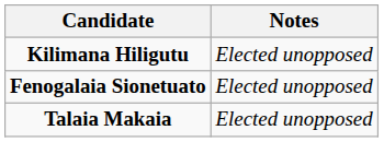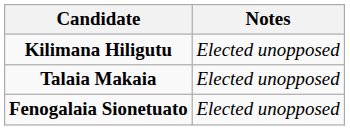rows swapped: Talaia Makaia <-> Fenogalaia Sionetuato
